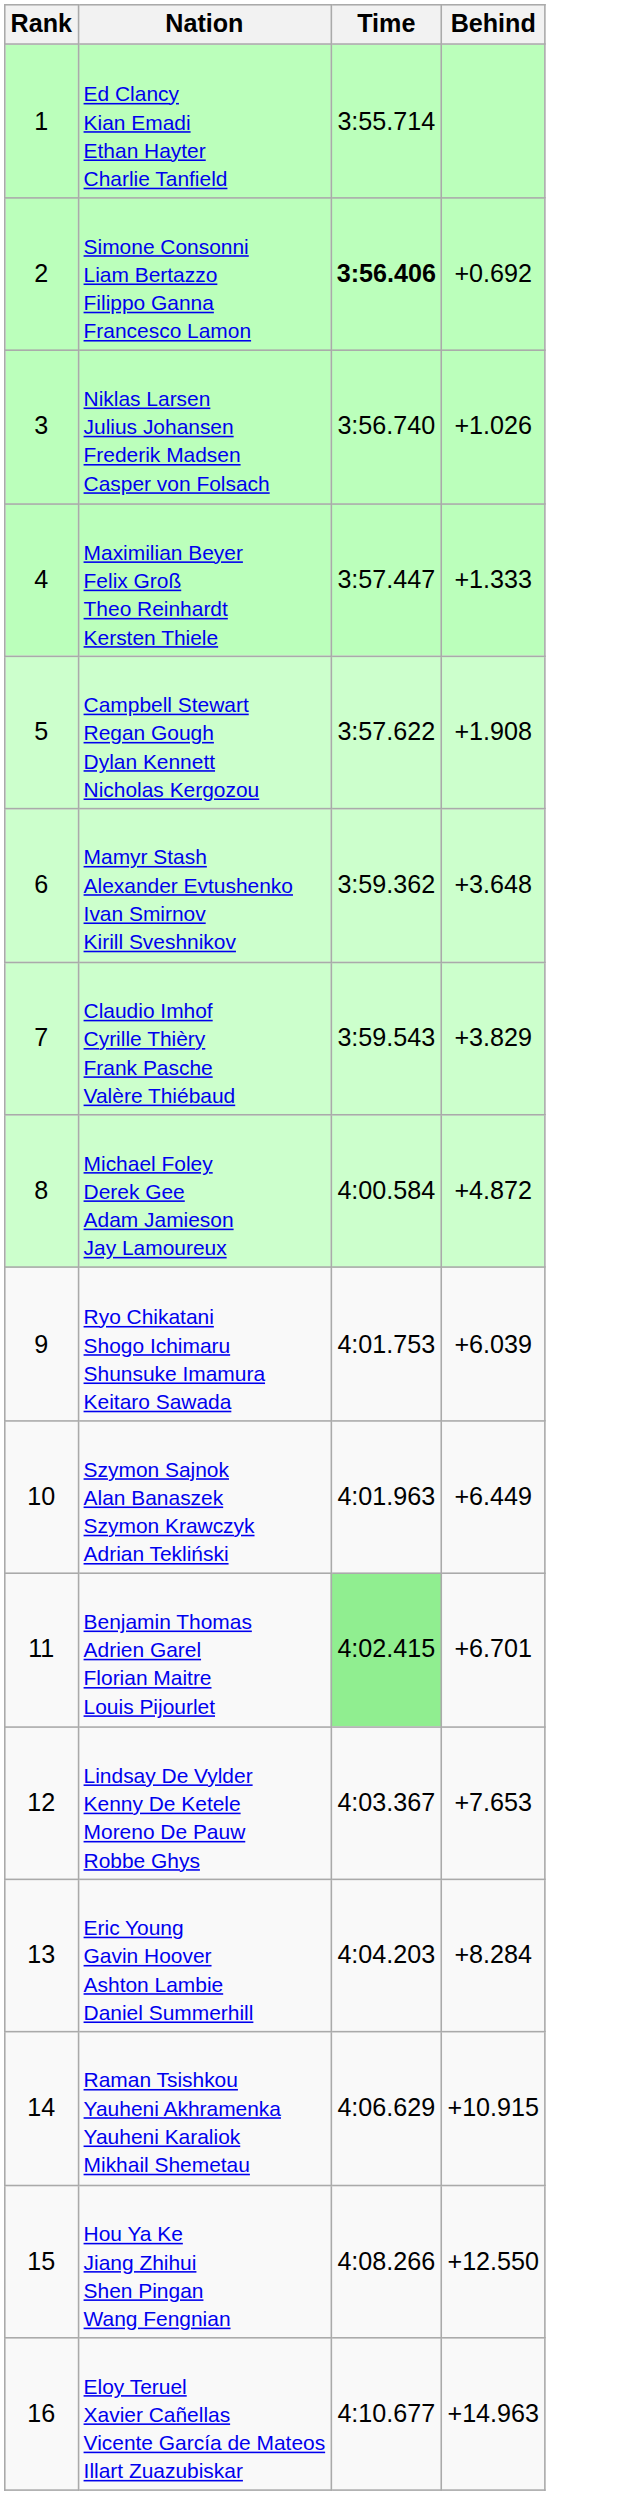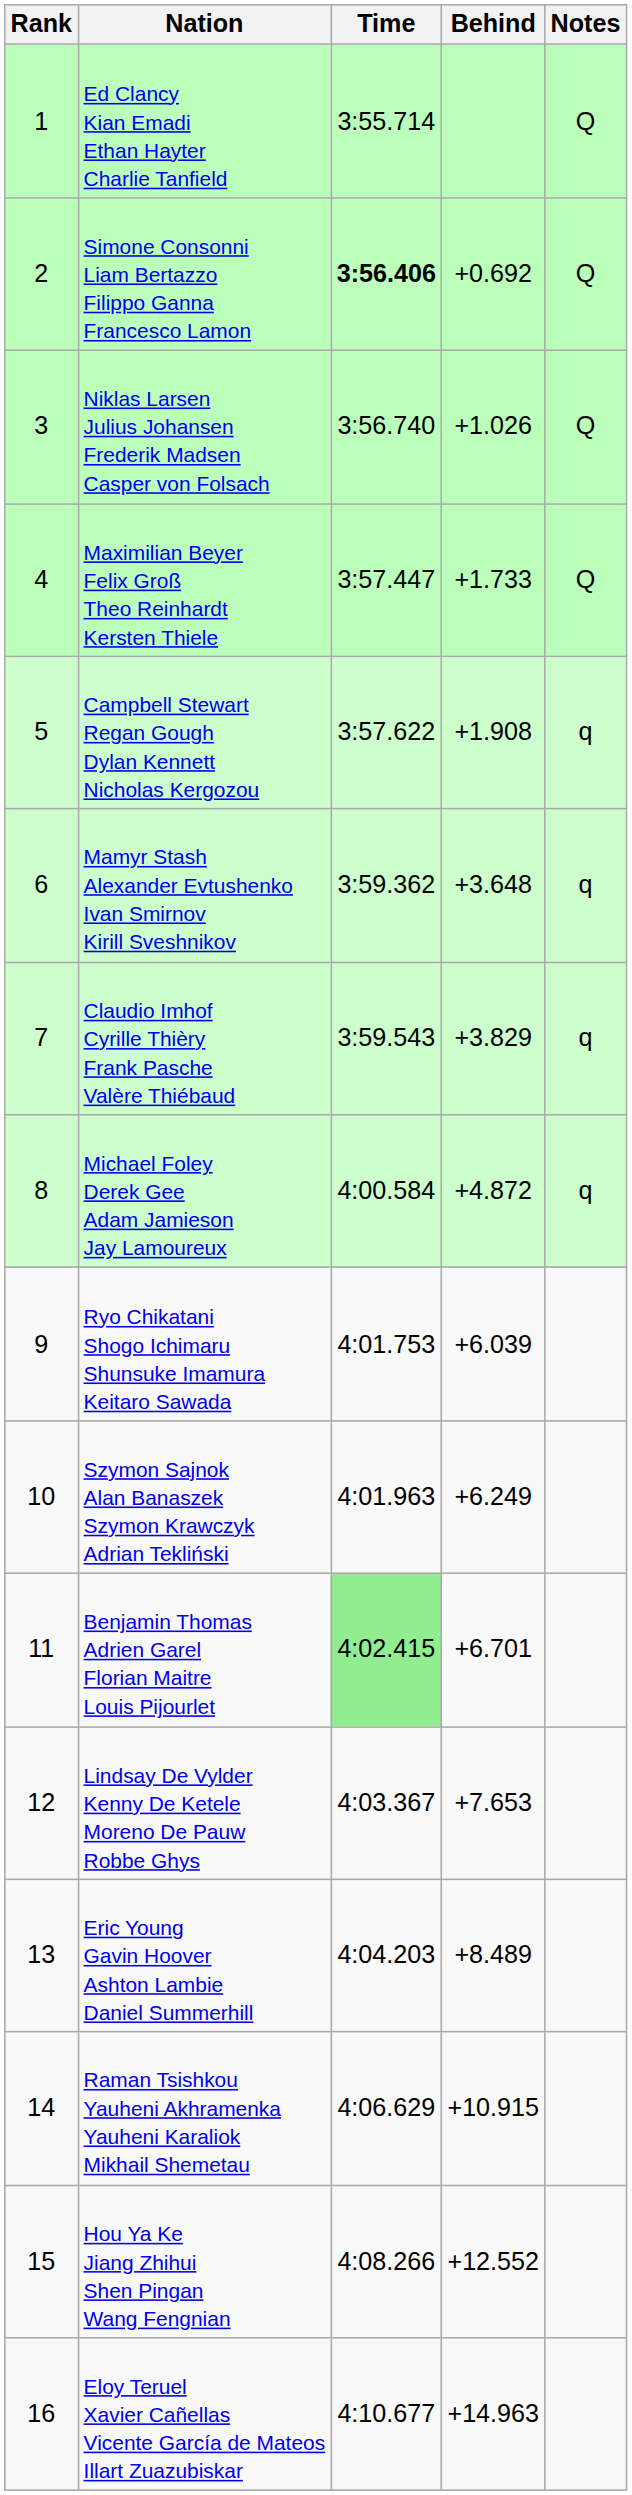+ column: Notes | Q | Q | Q | Q | q | q | q | q
Maximilian Beyer Felix Groß Theo Reinhardt Kersten Thiele | Behind: +1.333 -> +1.733
Szymon Sajnok Alan Banaszek Szymon Krawczyk Adrian Tekliński | Behind: +6.449 -> +6.249
Eric Young Gavin Hoover Ashton Lambie Daniel Summerhill | Behind: +8.284 -> +8.489
Hou Ya Ke Jiang Zhihui Shen Pingan Wang Fengnian | Behind: +12.550 -> +12.552
